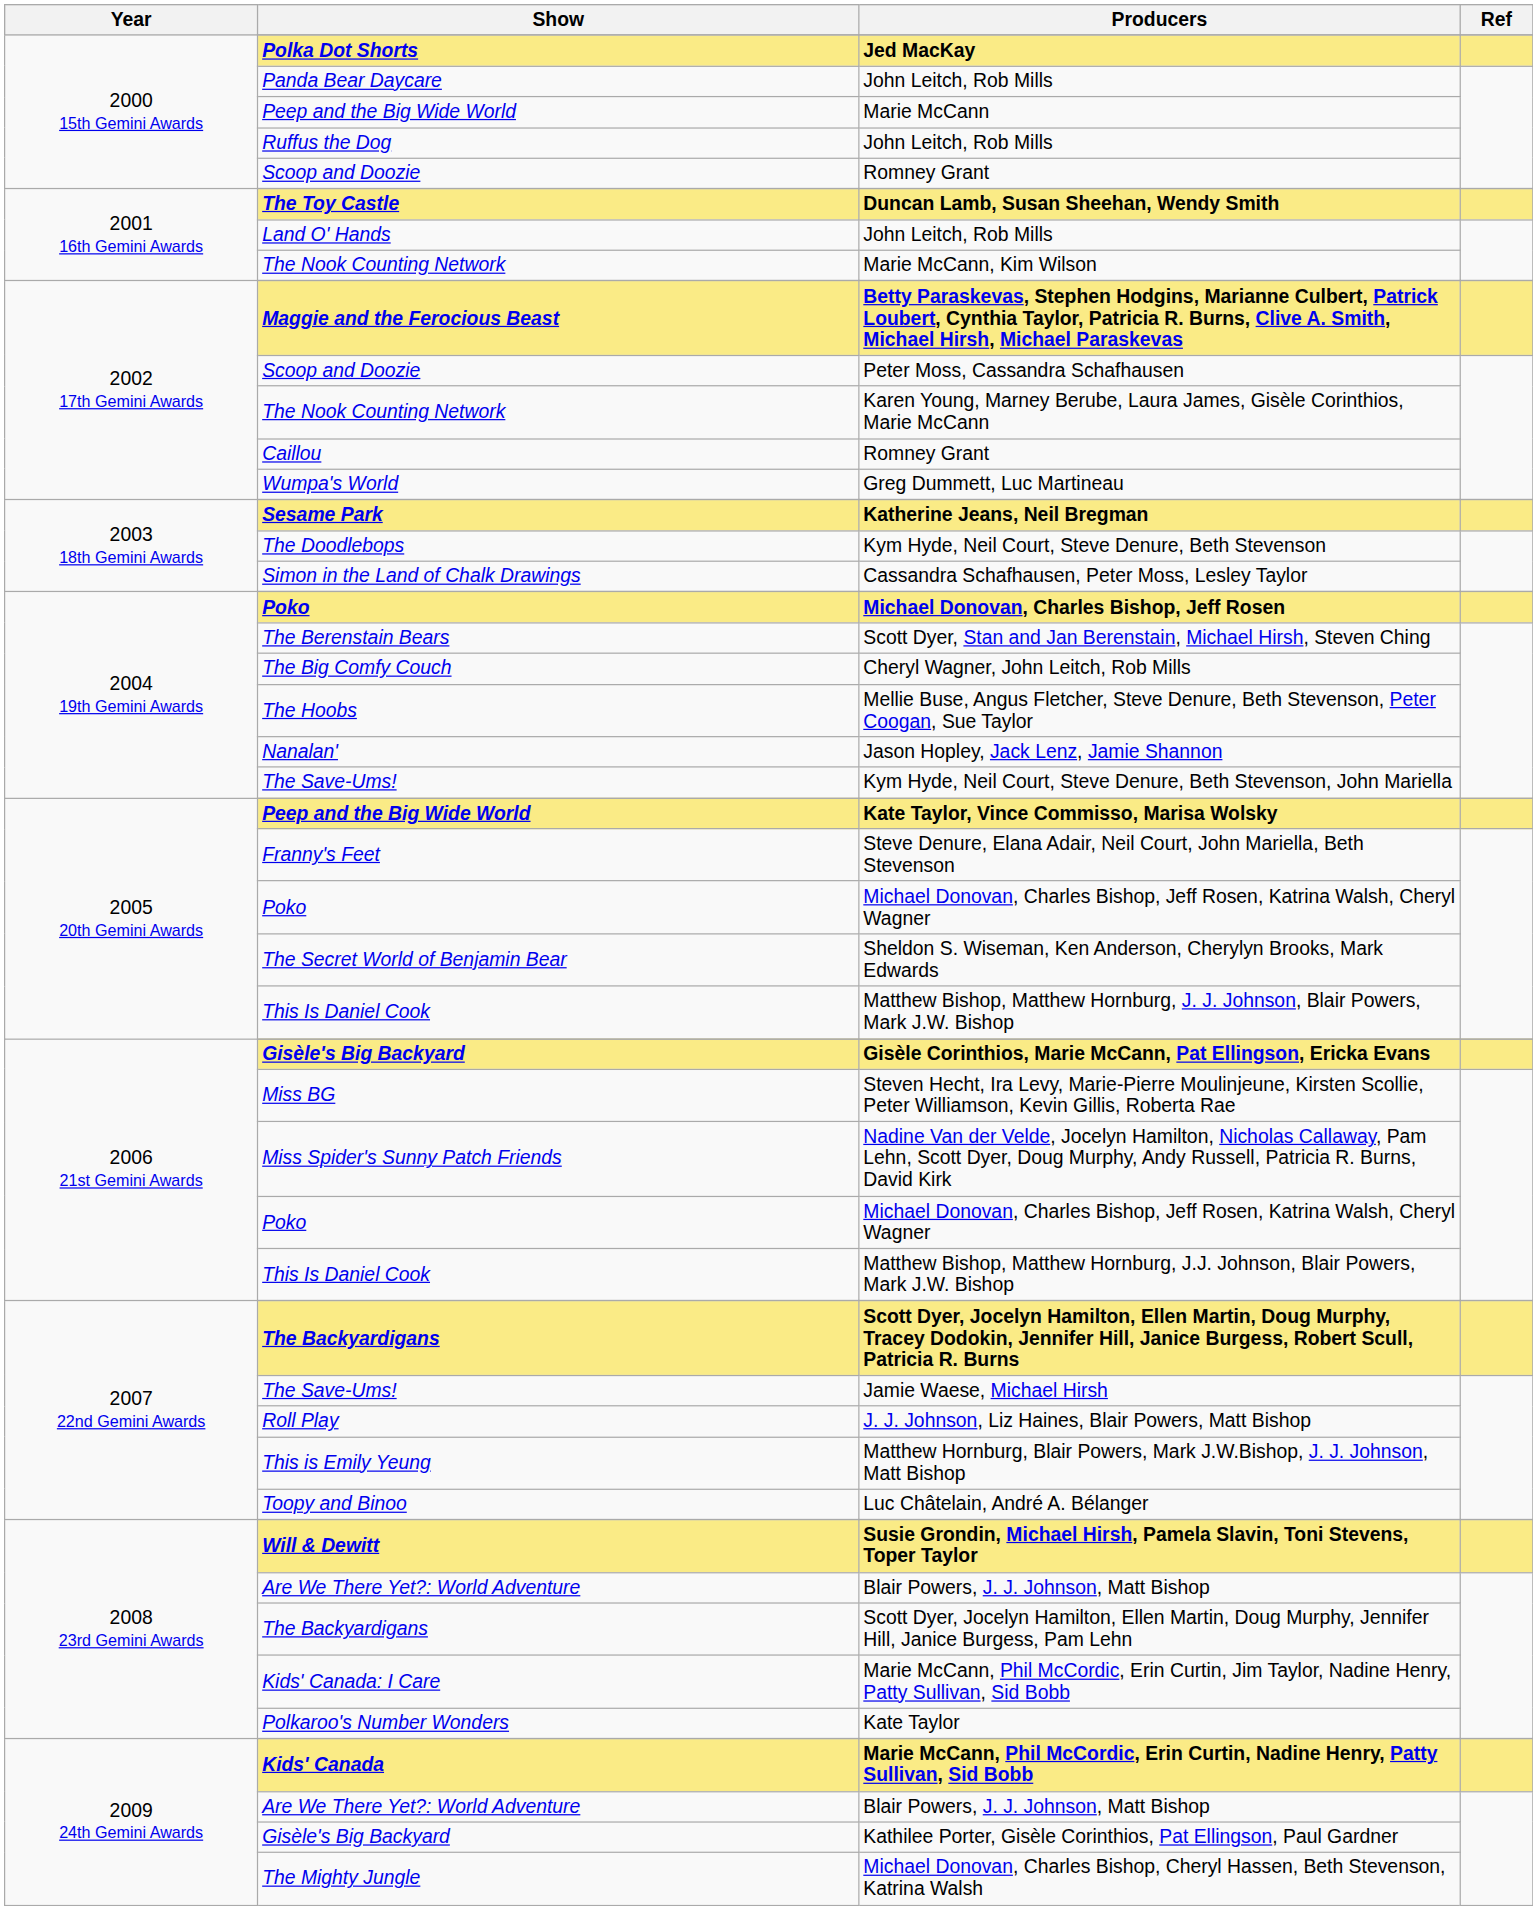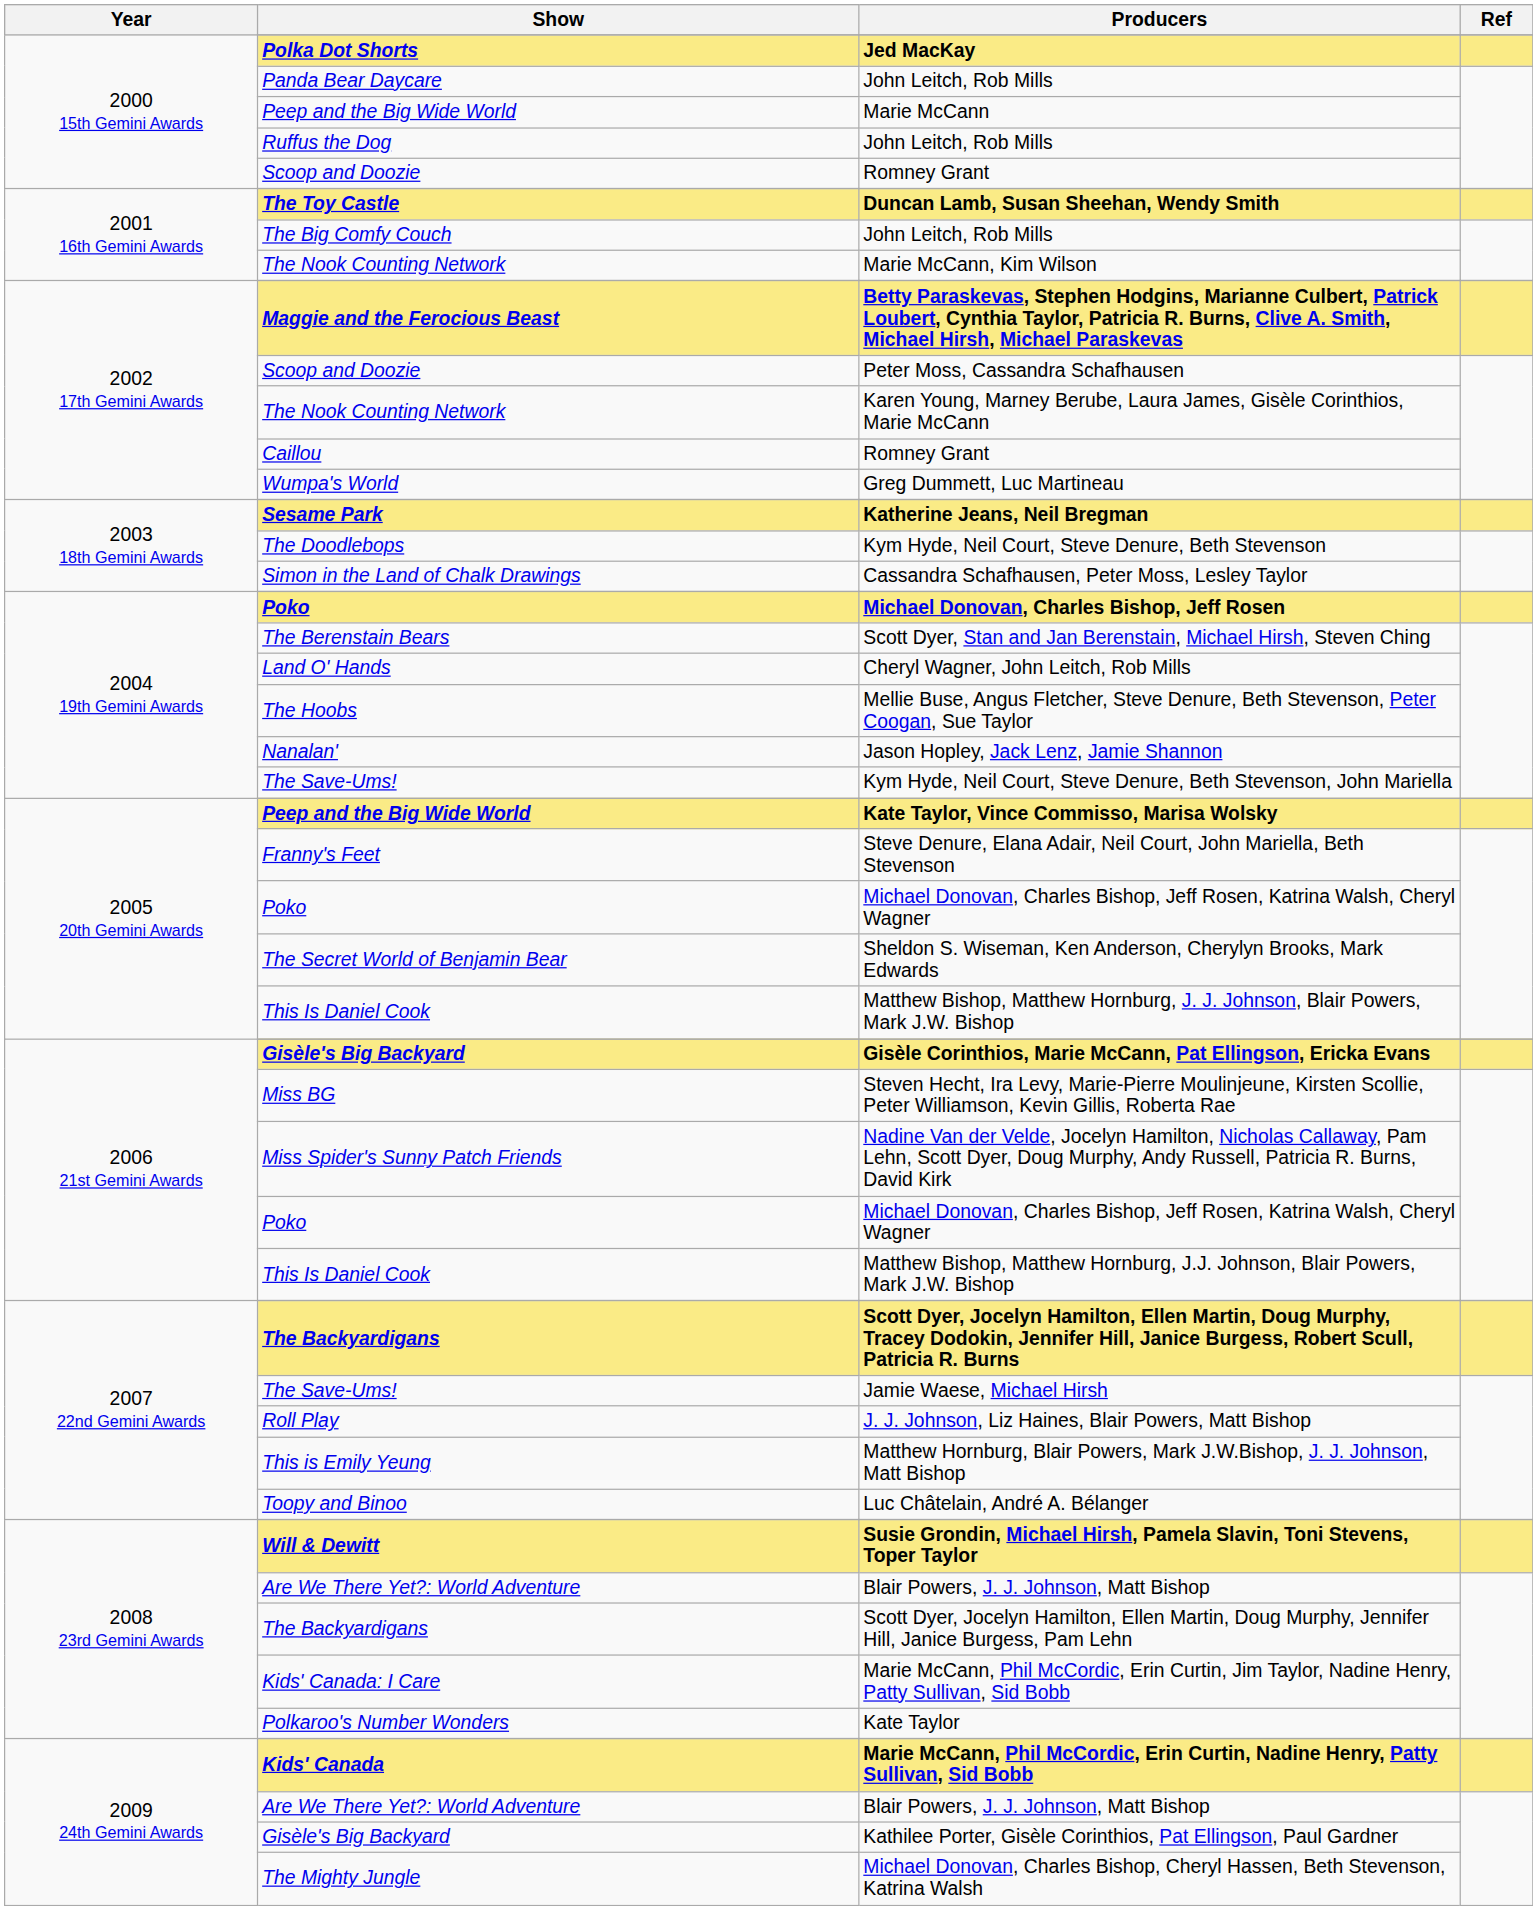2001 16th Gemini Awards / John Leitch, Rob Mills | Show: Land O' Hands -> The Big Comfy Couch
Cheryl Wagner, John Leitch, Rob Mills | Show: The Big Comfy Couch -> Land O' Hands
